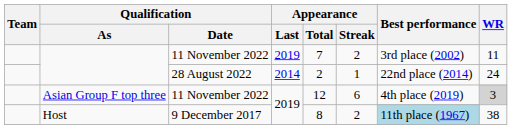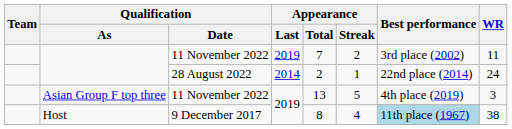Asian Group F top three | Appearance / Total: 12 -> 13
Asian Group F top three | Appearance / Streak: 6 -> 5
Asian Group F top three | WR: lightgrey background -> no background
Host | Appearance / Streak: 2 -> 4
